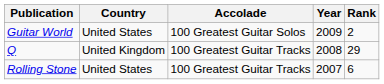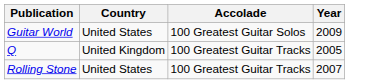- column: Rank | 2 | 29 | 6
Q | Year: 2008 -> 2005
